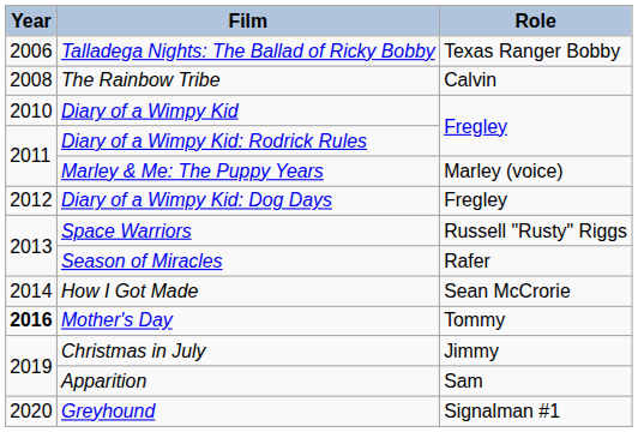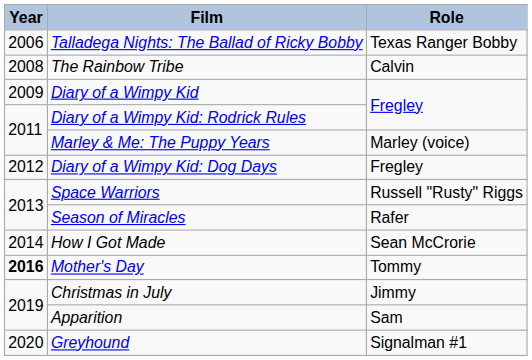Diary of a Wimpy Kid | Year: 2010 -> 2009
